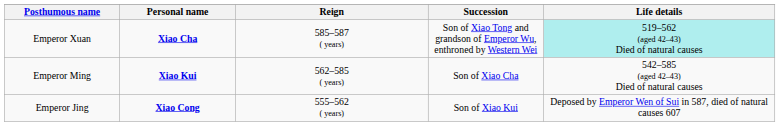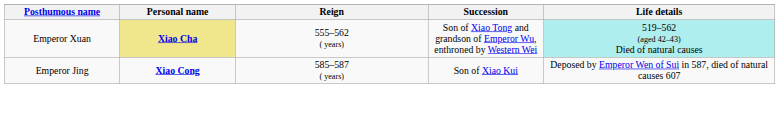Emperor Xuan | Personal name: no background -> khaki background
Emperor Xuan | Reign: 585–587 ( years) -> 555–562 ( years)
- row: Emperor Ming | Xiao Kui | 562–585 ( years) | Son of Xiao Cha | 542–585 (aged 42–43) Died of natural causes
Emperor Jing | Reign: 555–562 ( years) -> 585–587 ( years)
